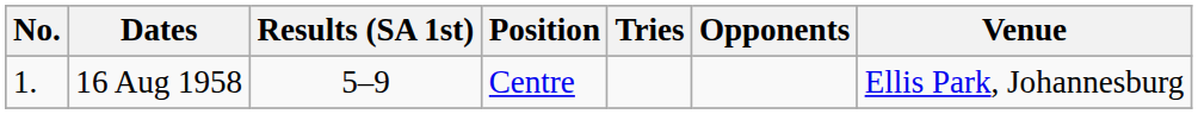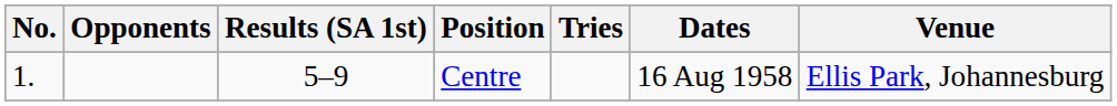columns swapped: Opponents <-> Dates
